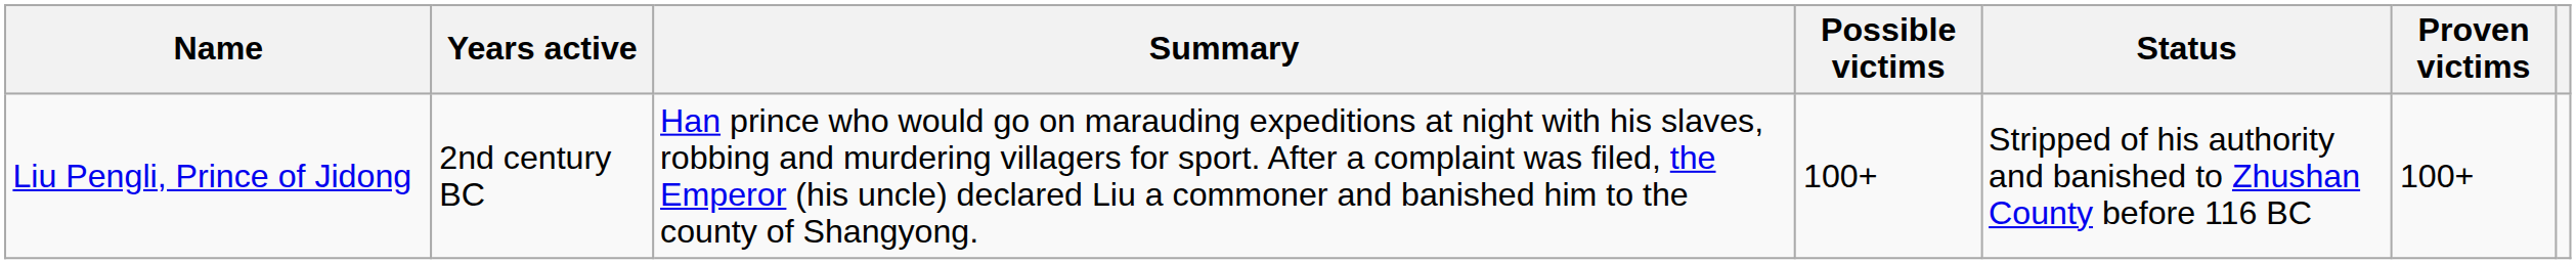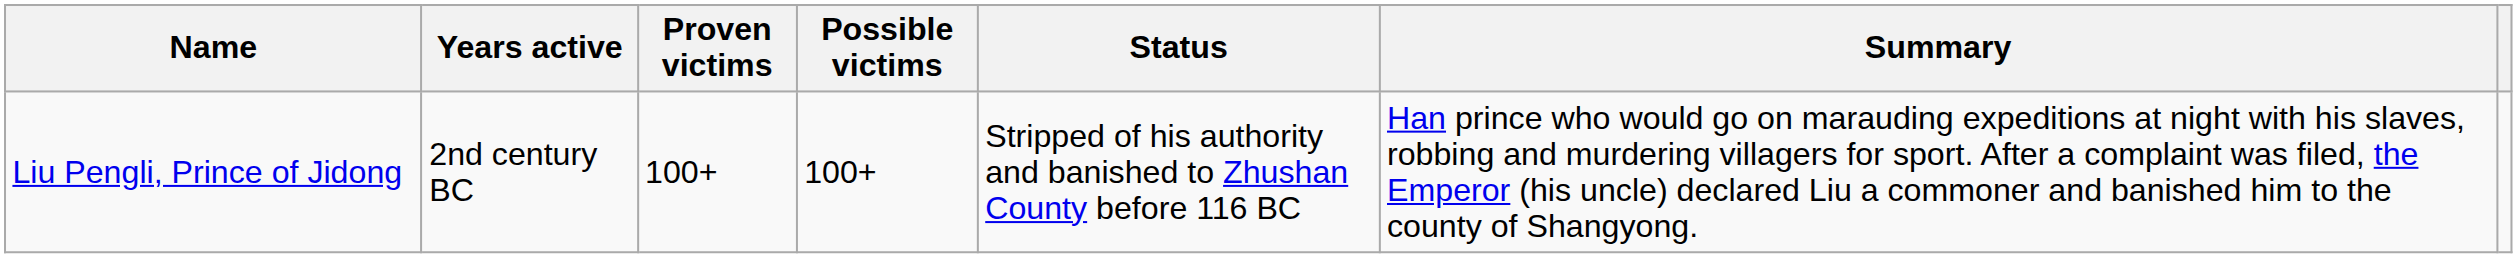columns swapped: Proven victims <-> Summary
